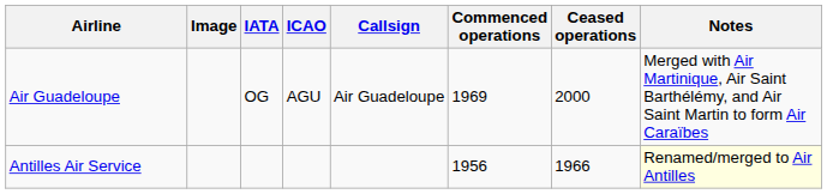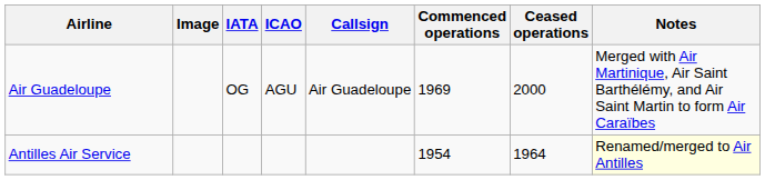Antilles Air Service | Commenced operations: 1956 -> 1954
Antilles Air Service | Ceased operations: 1966 -> 1964
